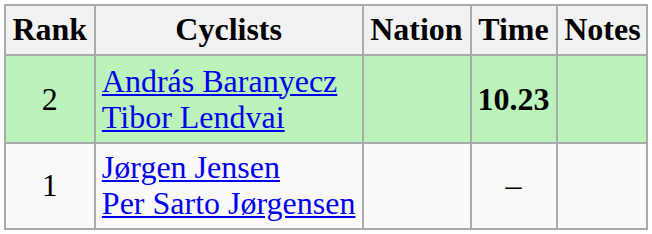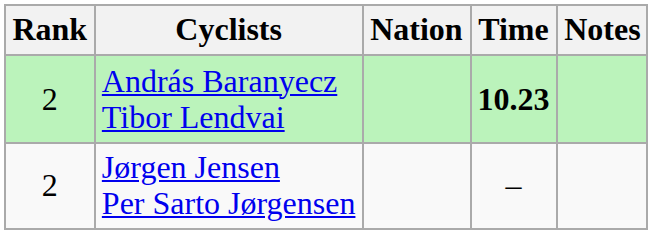Jørgen Jensen Per Sarto Jørgensen | Rank: 1 -> 2
